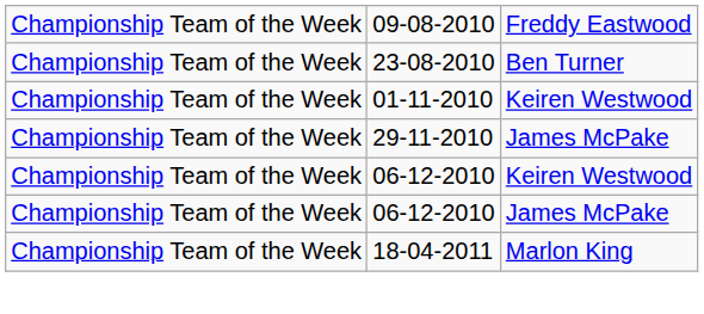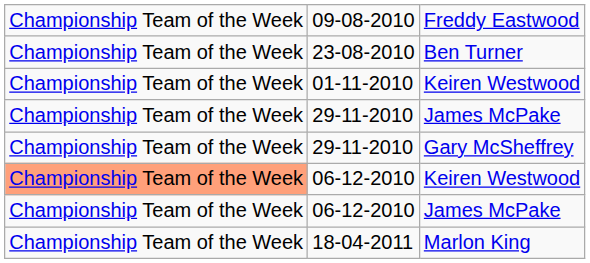+ row: Championship Team of the Week | 29-11-2010 | Gary McSheffrey
06-12-2010 / Keiren Westwood | column 1: no background -> lightsalmon background
